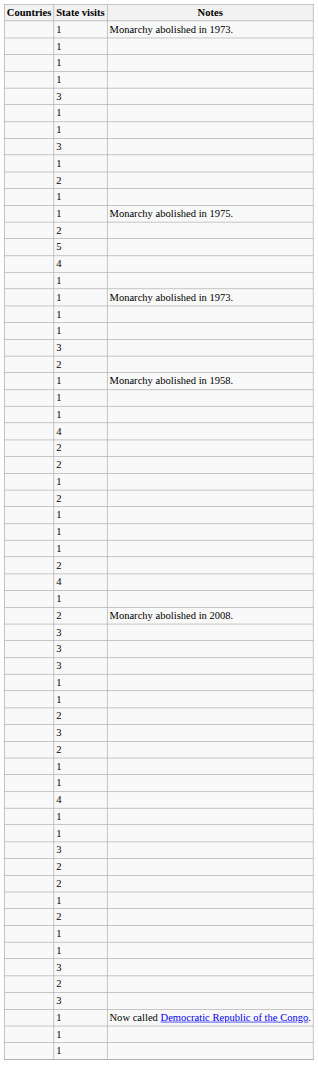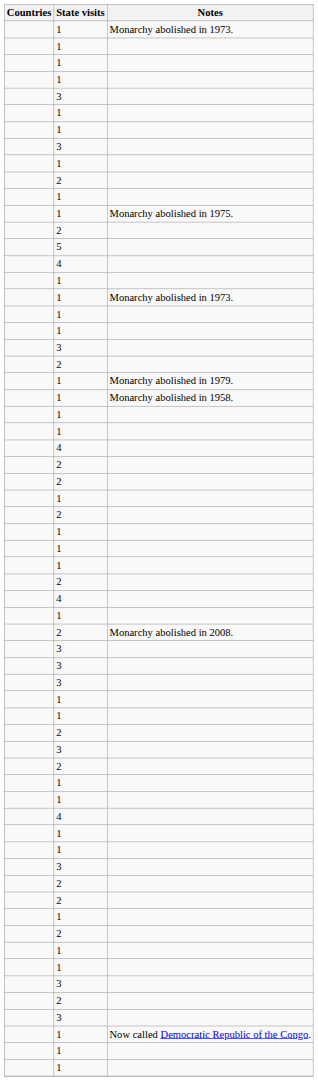+ row: 1 | Monarchy abolished in 1979.
